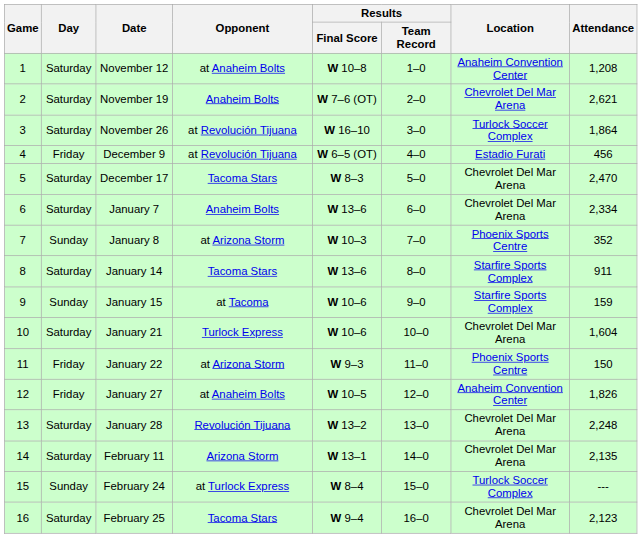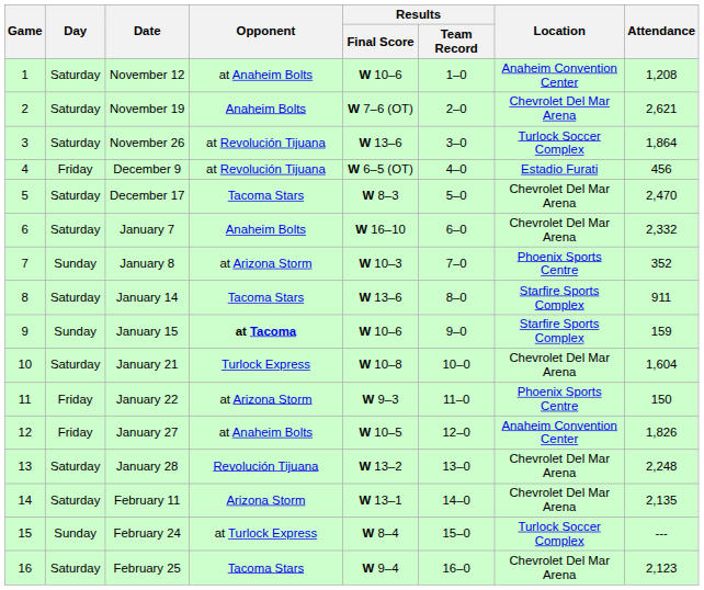November 12 | Results / Final Score: W 10–8 -> W 10–6
November 26 | Results / Final Score: W 16–10 -> W 13–6
January 7 | Results / Final Score: W 13–6 -> W 16–10
January 7 | Attendance: 2,334 -> 2,332
January 15 | Opponent: normal -> bold
January 21 | Results / Final Score: W 10–6 -> W 10–8
